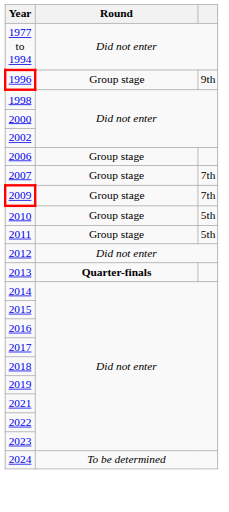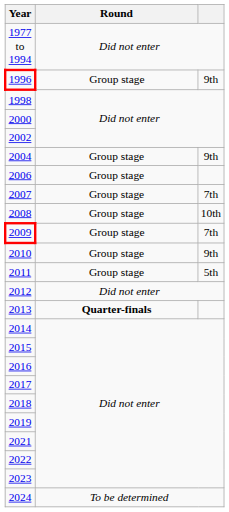+ row: 2004 | Group stage | 9th
+ row: 2008 | Group stage | 10th
2010 | column 3: 5th -> 9th
